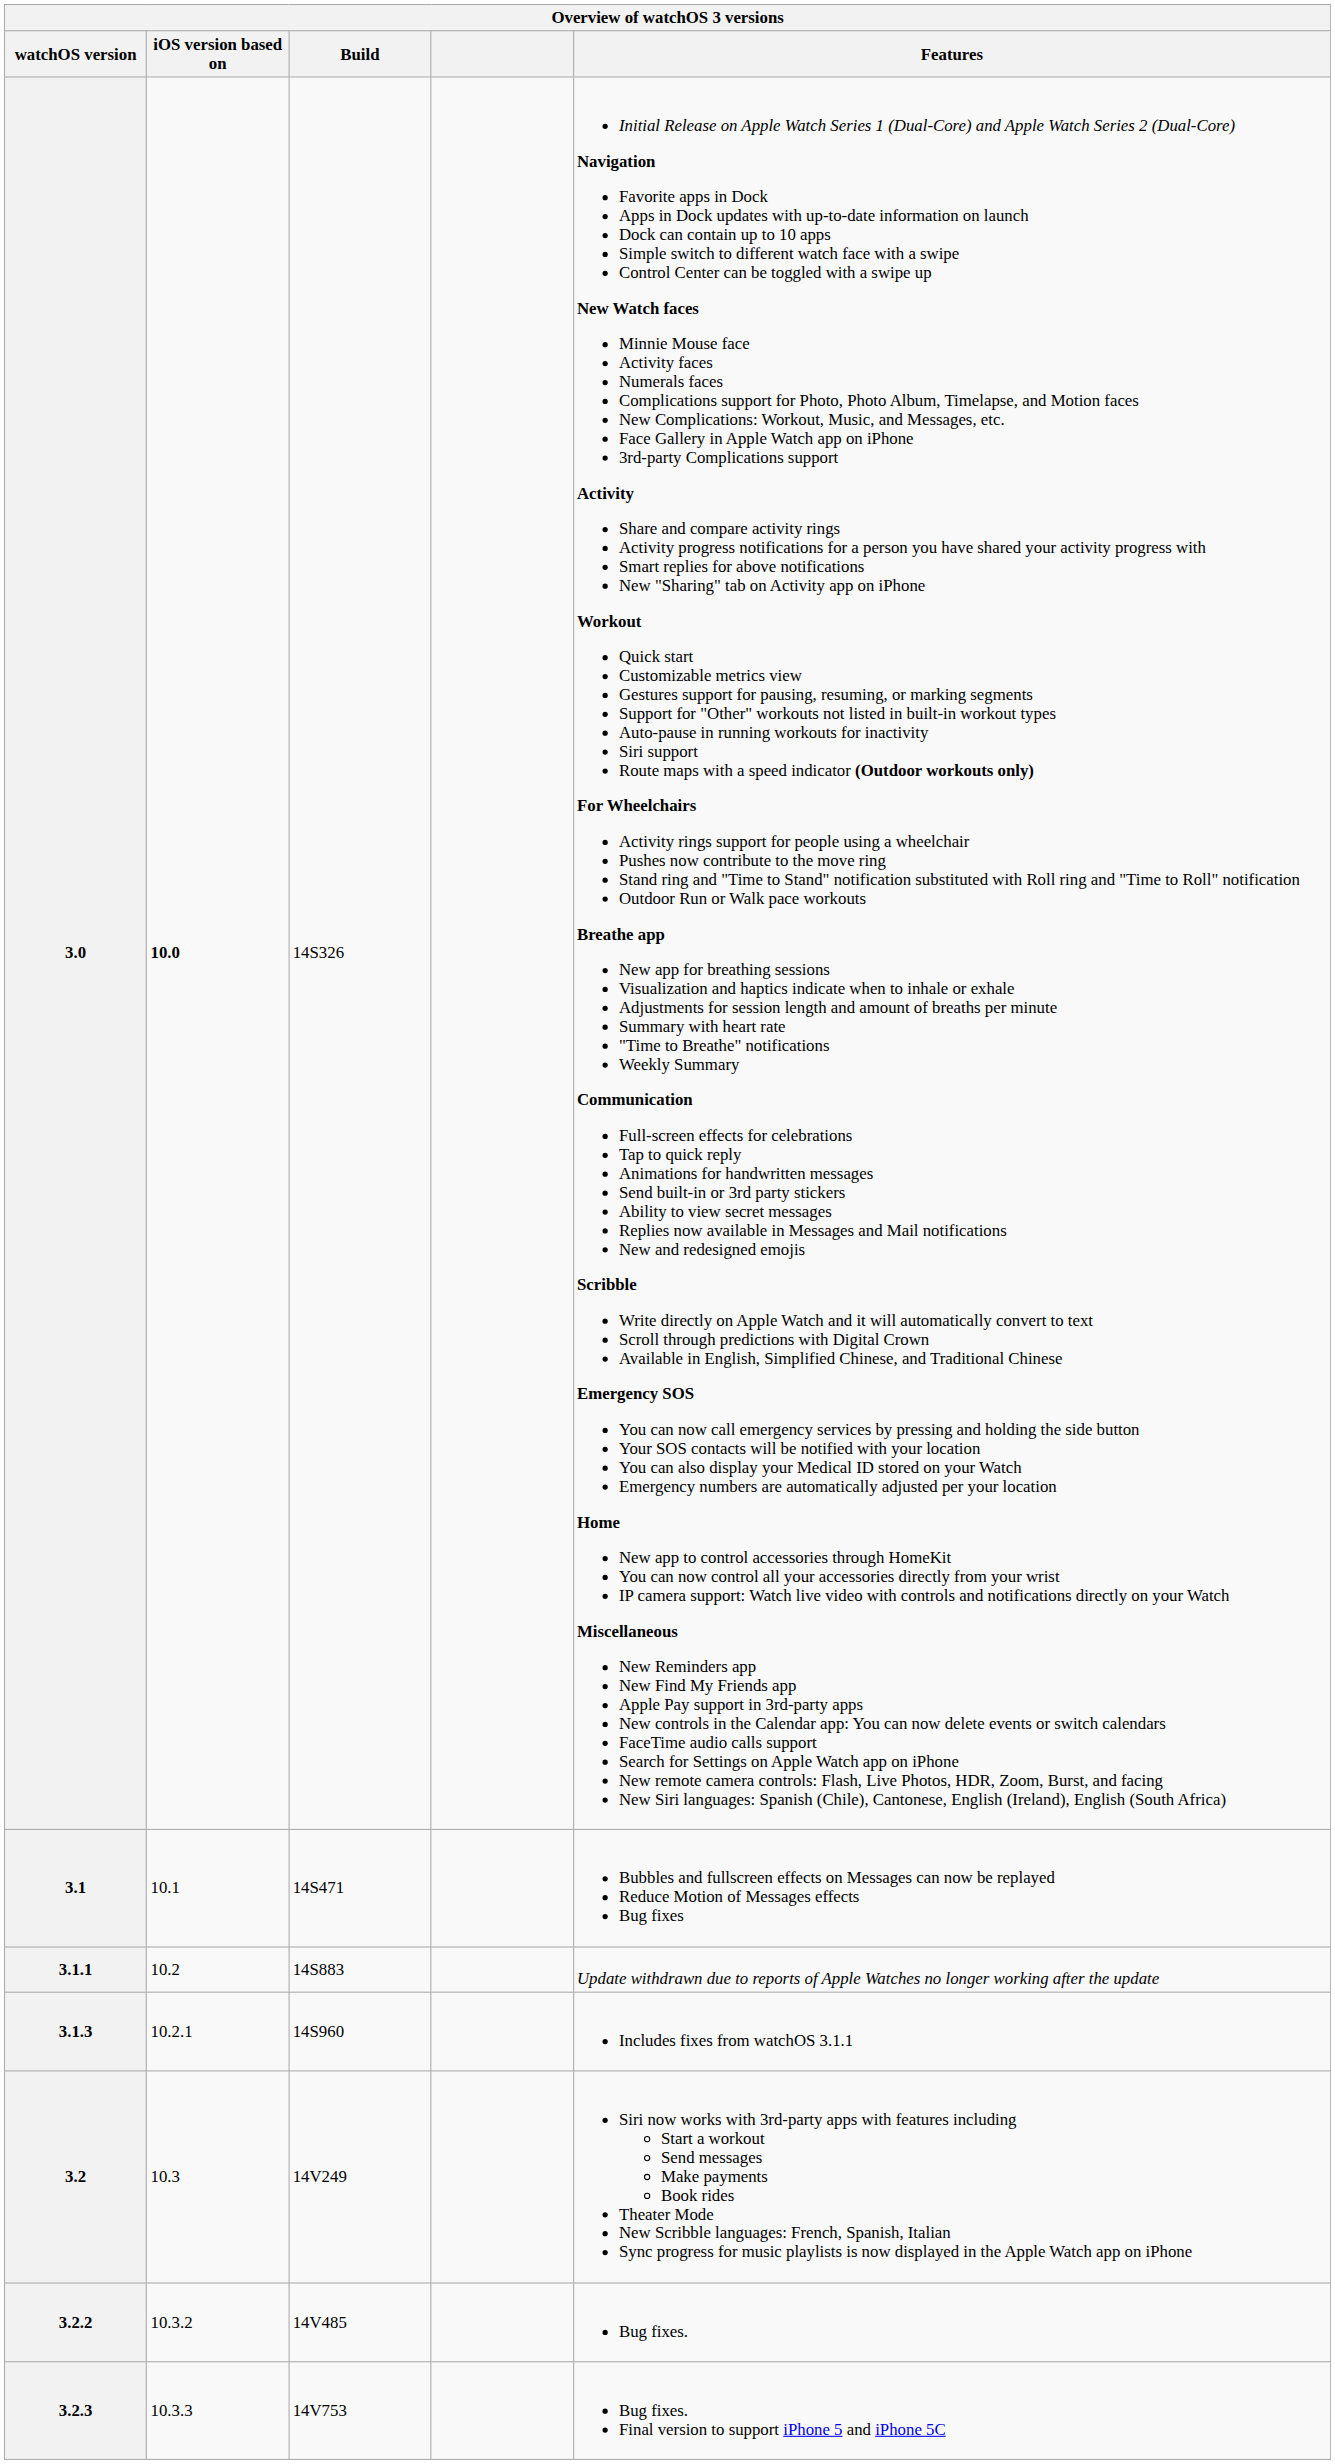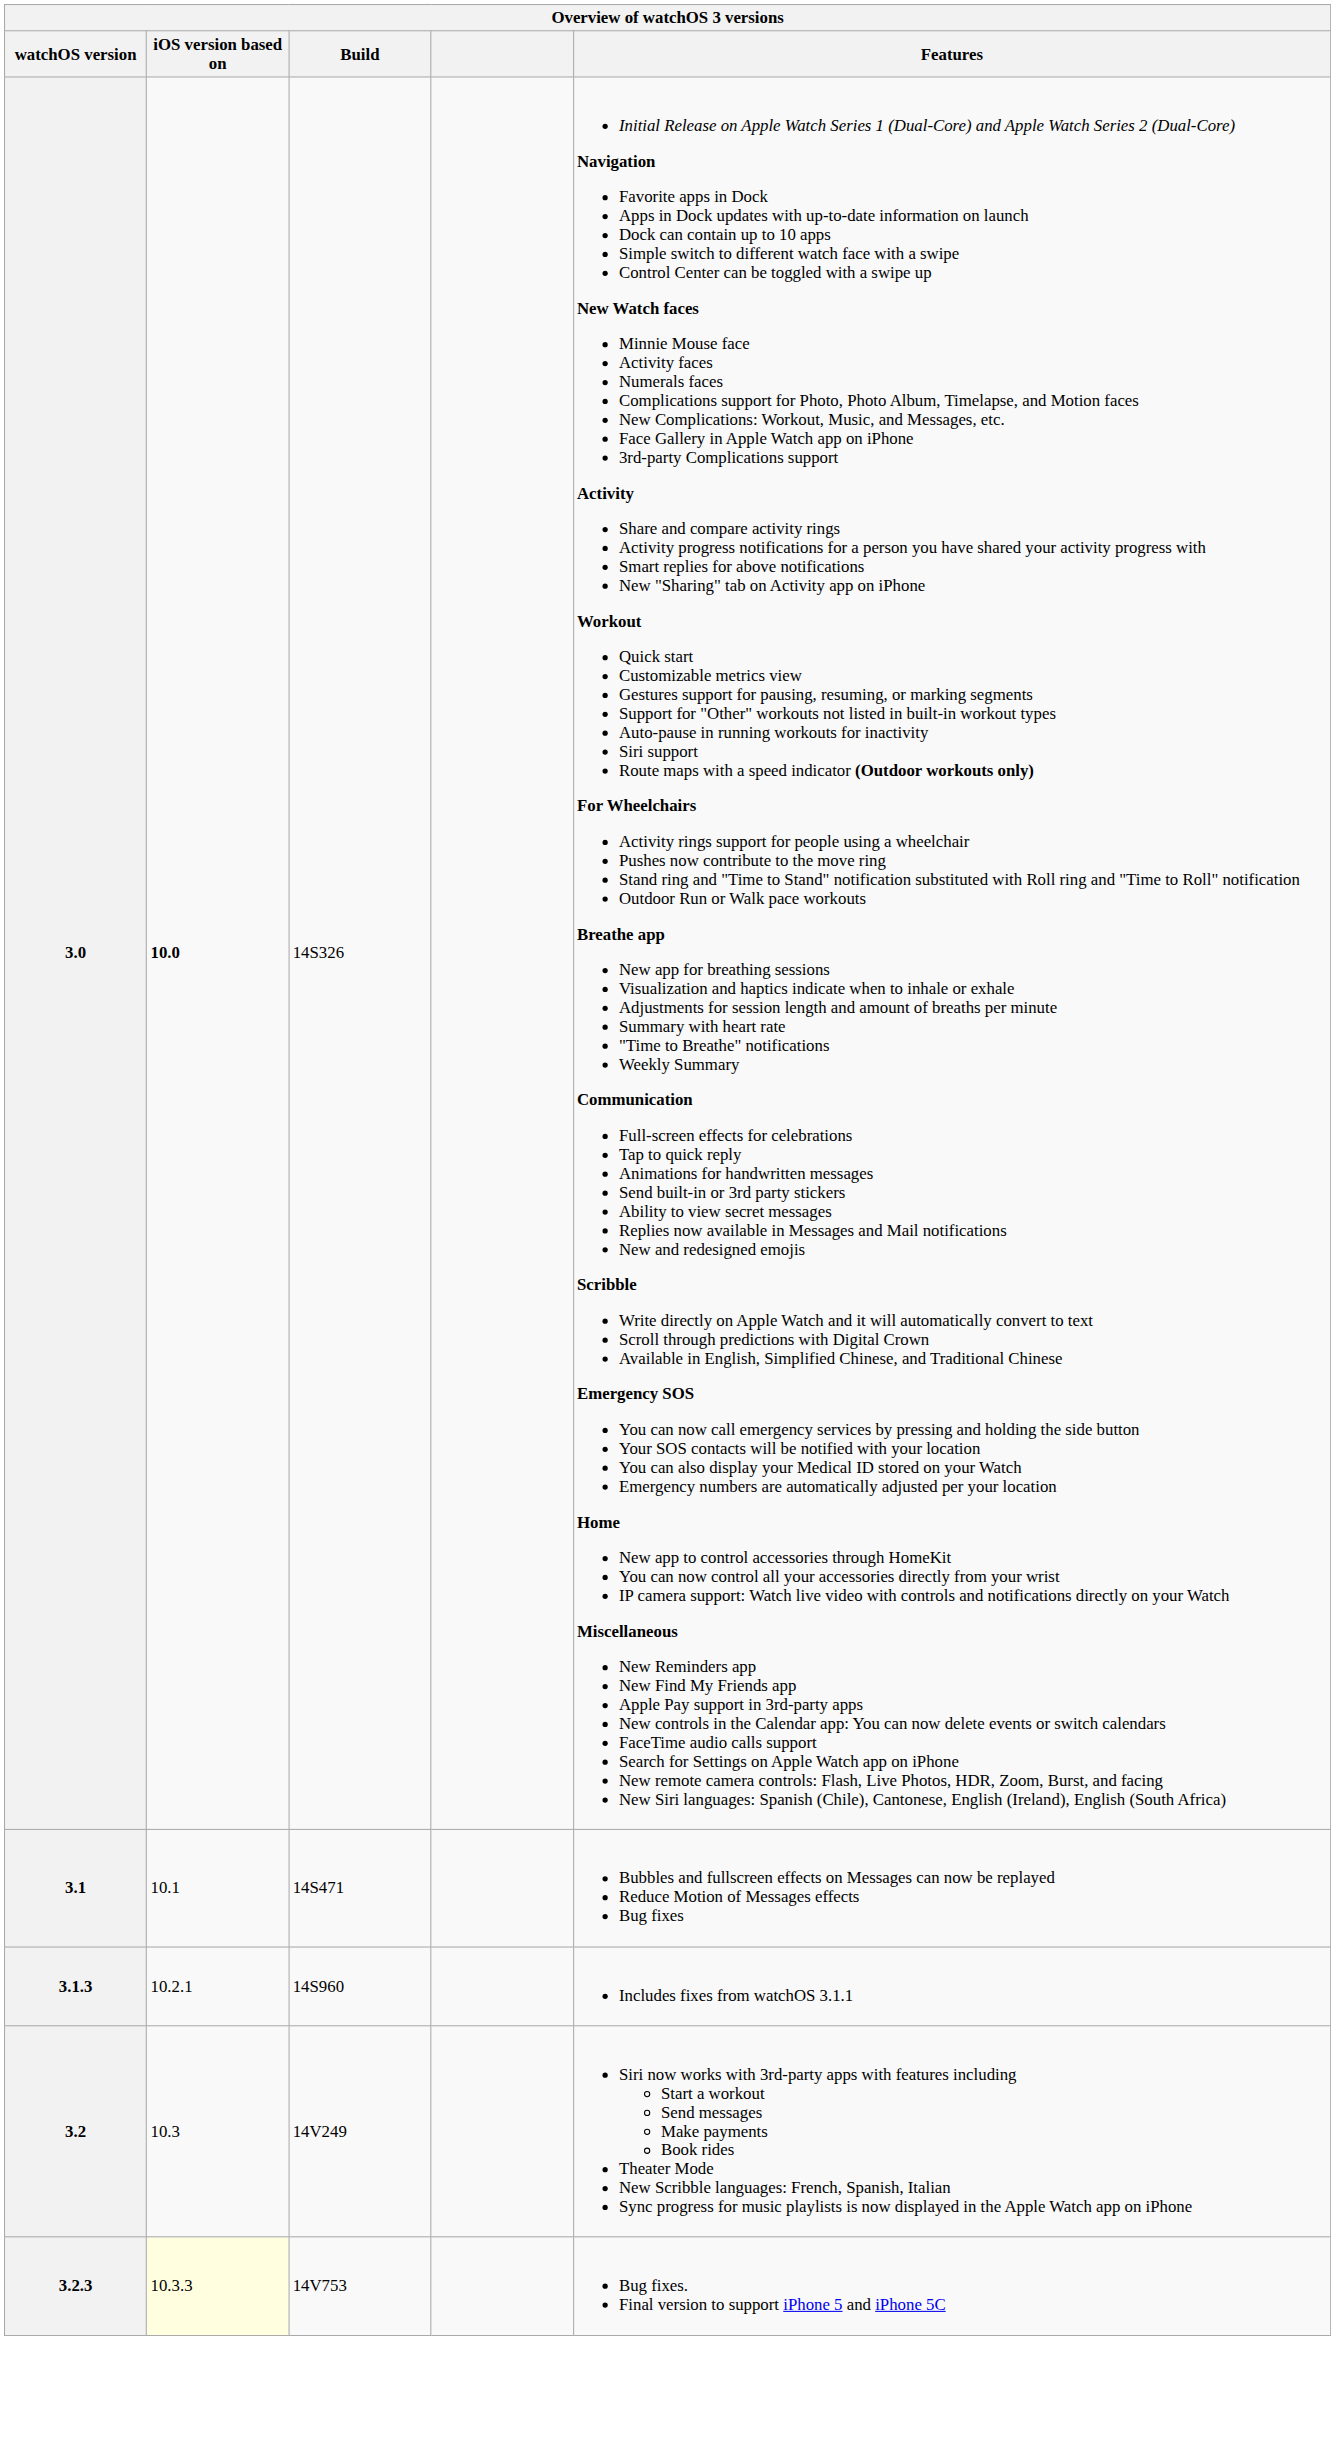- row: 3.1.1 | 10.2 | 14S883 | Update withdrawn due to reports of Apple Watches no longer working after the update
- row: 3.2.2 | 10.3.2 | 14V485 | Bug fixes.
3.2.3 | iOS version based on: no background -> lightyellow background
